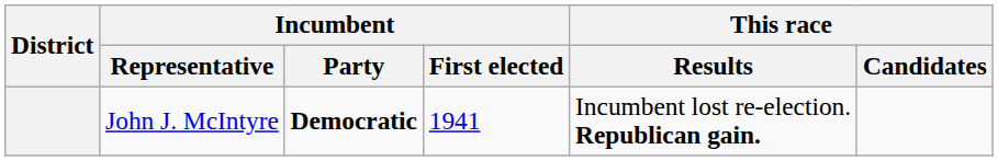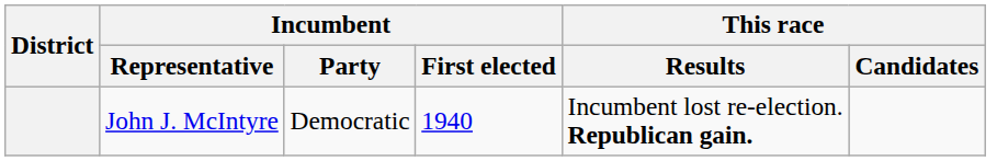John J. McIntyre | Incumbent / Party: bold -> normal
John J. McIntyre | Incumbent / First elected: 1941 -> 1940
